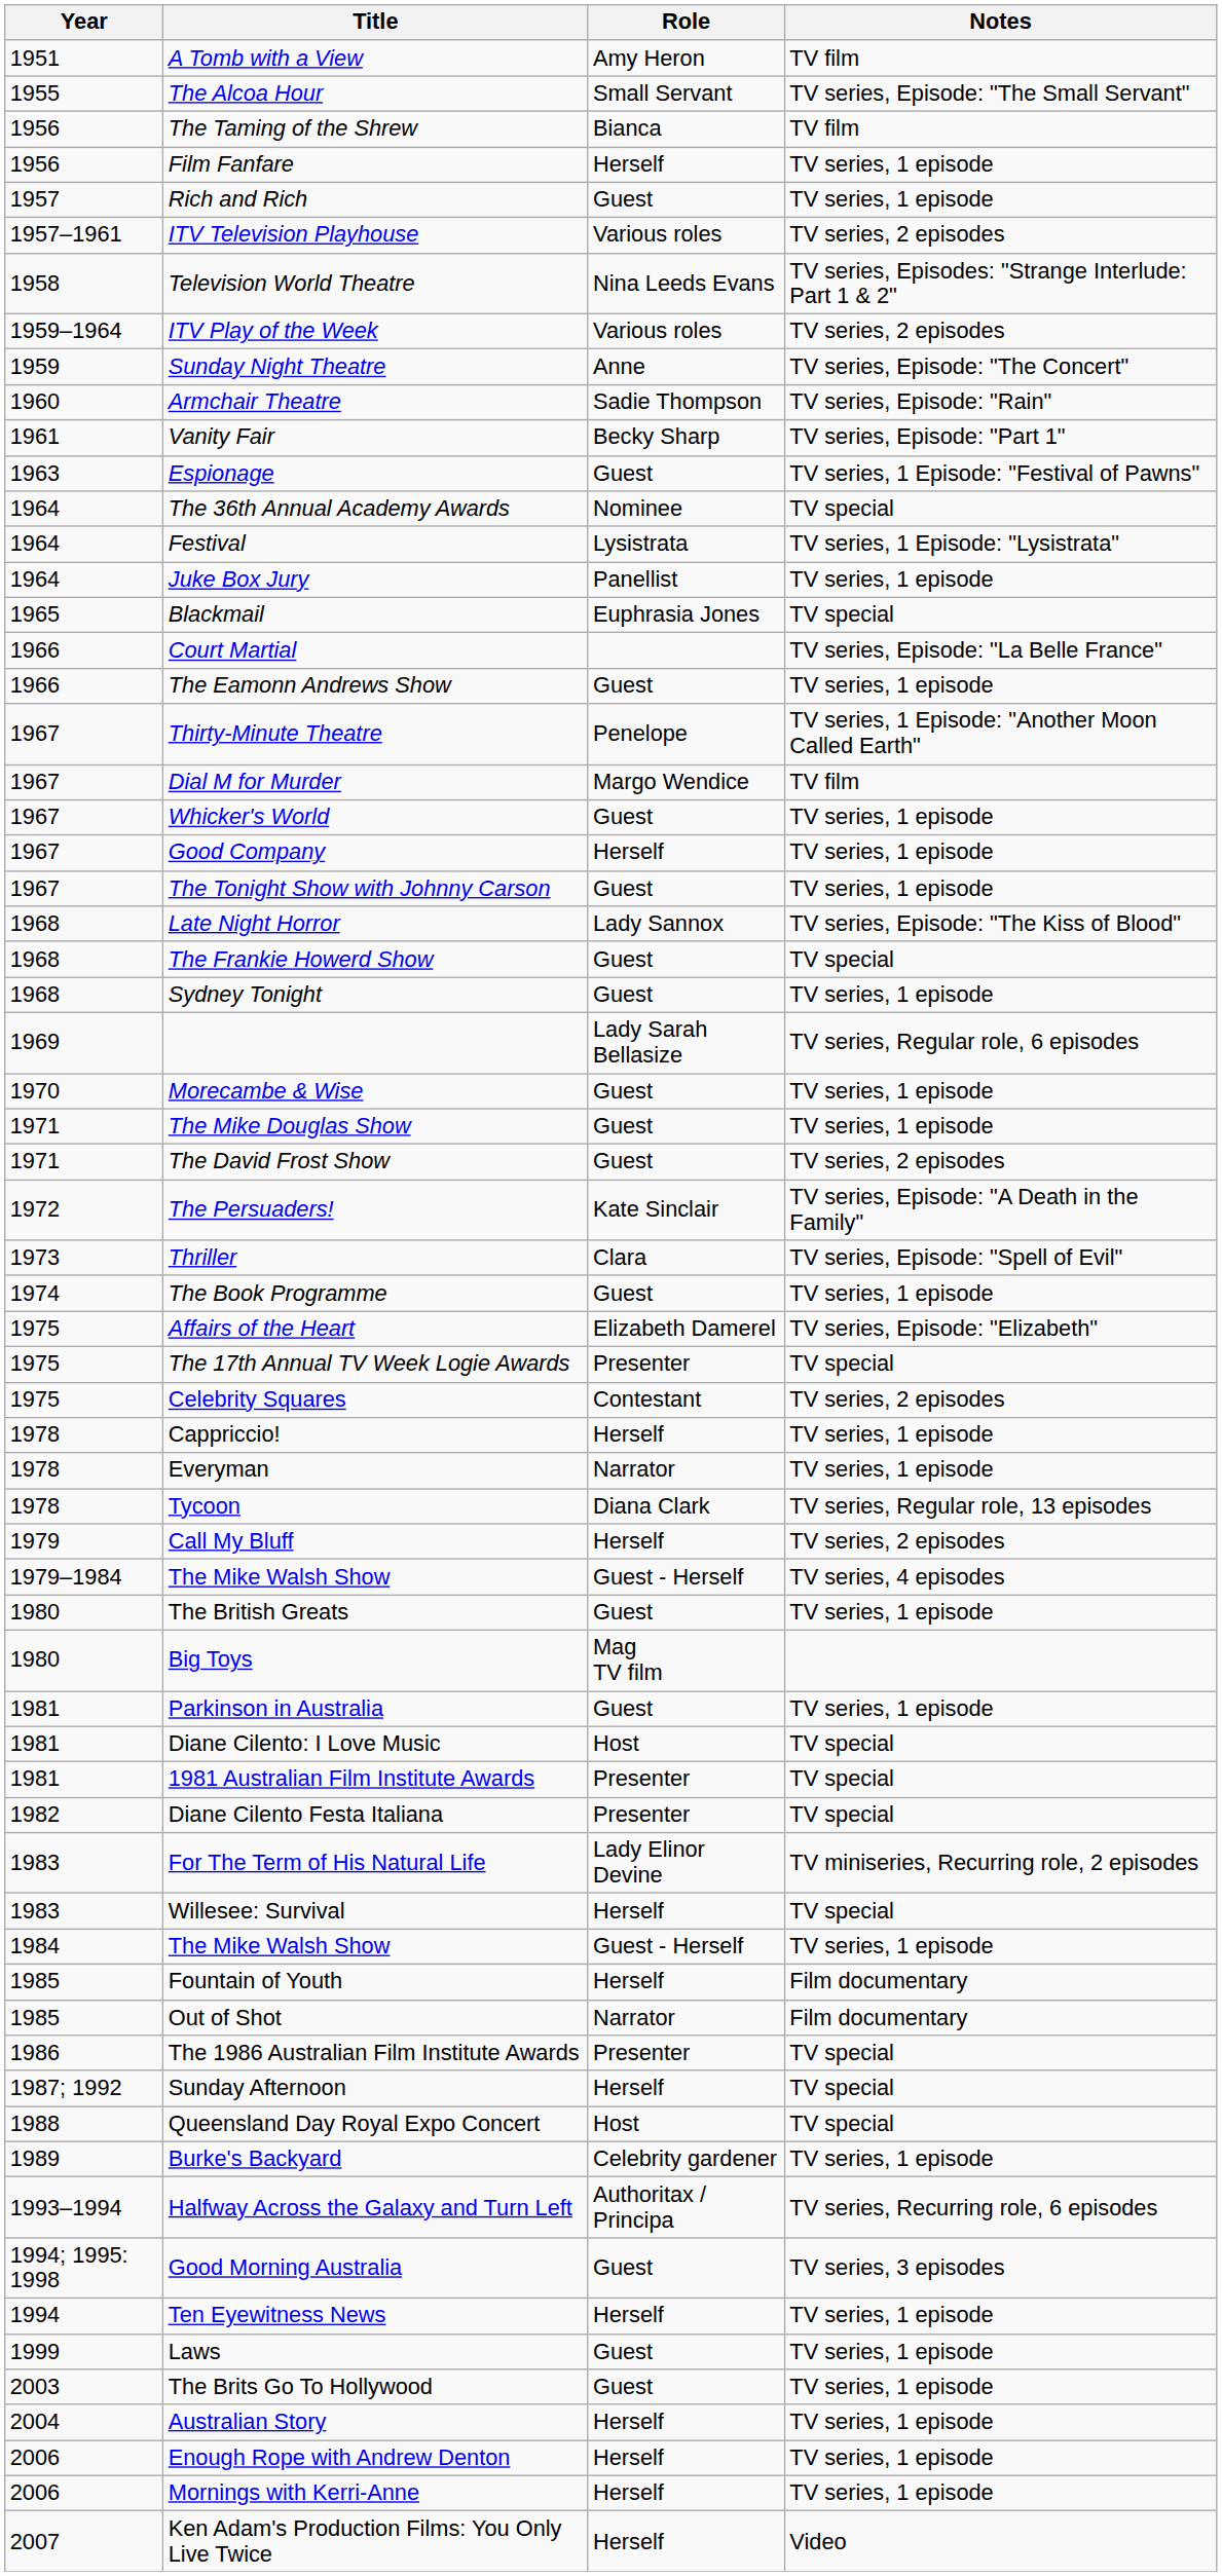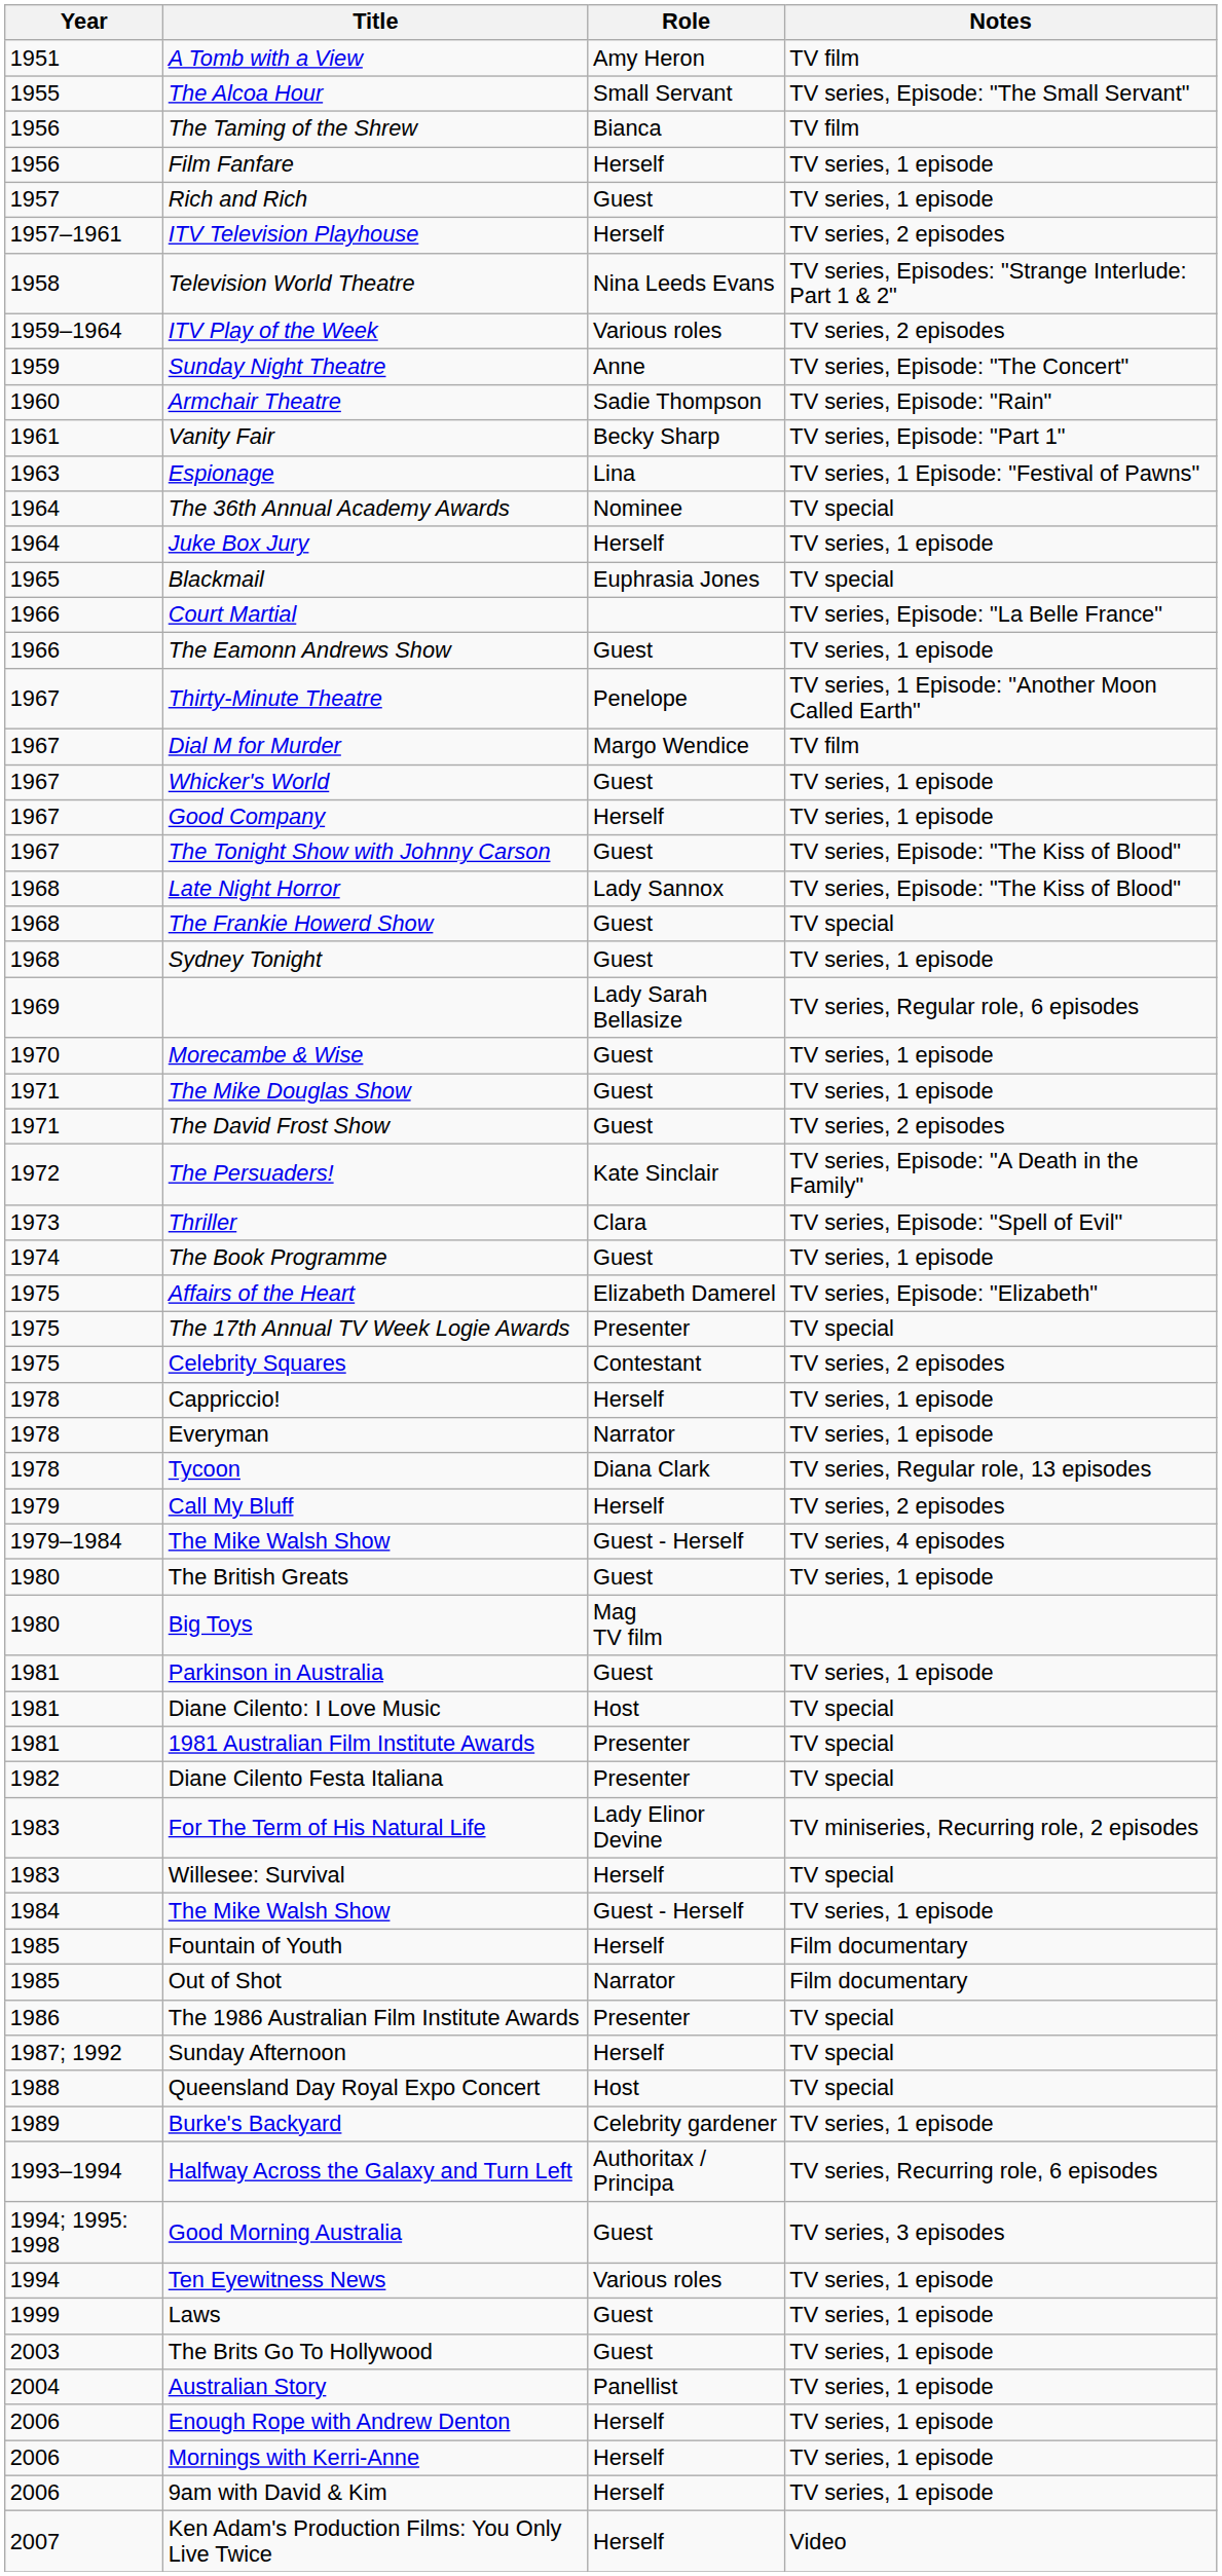ITV Television Playhouse | Role: Various roles -> Herself
Espionage | Role: Guest -> Lina
- row: 1964 | Festival | Lysistrata | TV series, 1 Episode: "Lysistrata"
Juke Box Jury | Role: Panellist -> Herself
The Tonight Show with Johnny Carson | Notes: TV series, 1 episode -> TV series, Episode: "The Kiss of Blood"
Ten Eyewitness News | Role: Herself -> Various roles
Australian Story | Role: Herself -> Panellist
+ row: 2006 | 9am with David & Kim | Herself | TV series, 1 episode
